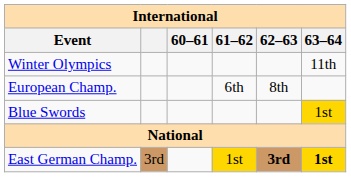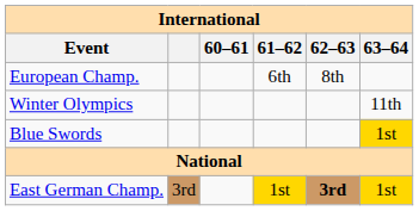rows swapped: Winter Olympics <-> European Champ.
East German Champ. | 63–64: bold -> normal
